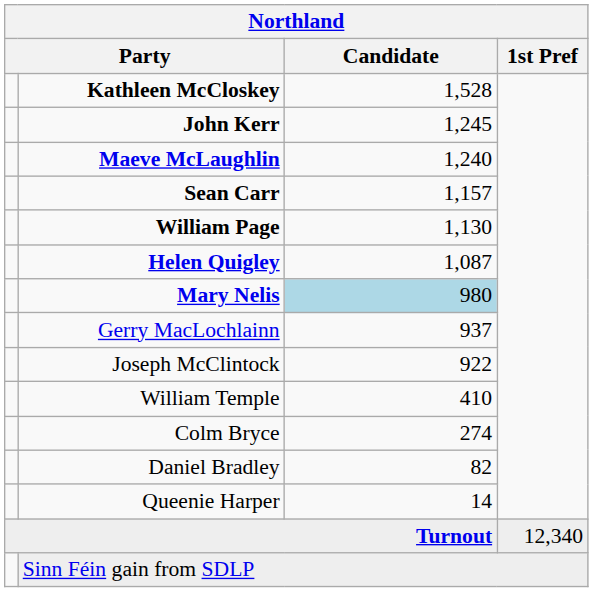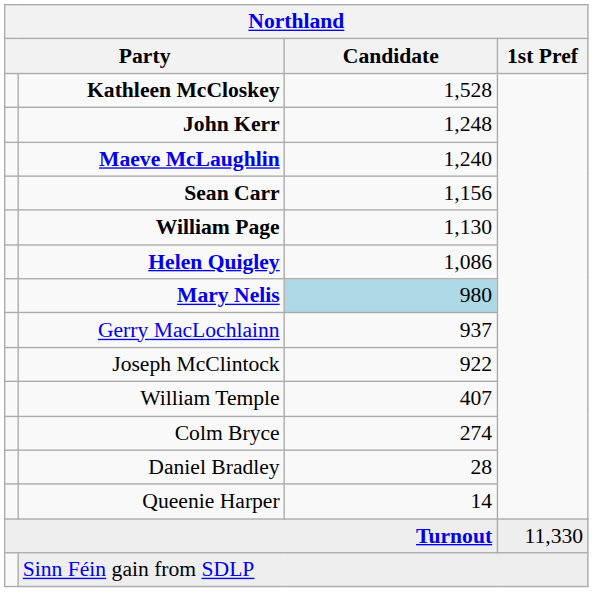John Kerr | Candidate: 1,245 -> 1,248
Sean Carr | Candidate: 1,157 -> 1,156
Helen Quigley | Candidate: 1,087 -> 1,086
William Temple | Candidate: 410 -> 407
Daniel Bradley | Candidate: 82 -> 28
Turnout | 1st Pref: 12,340 -> 11,330
